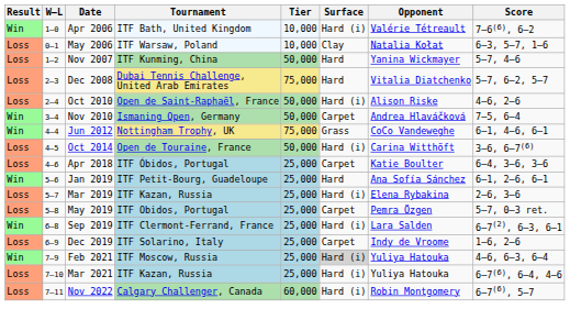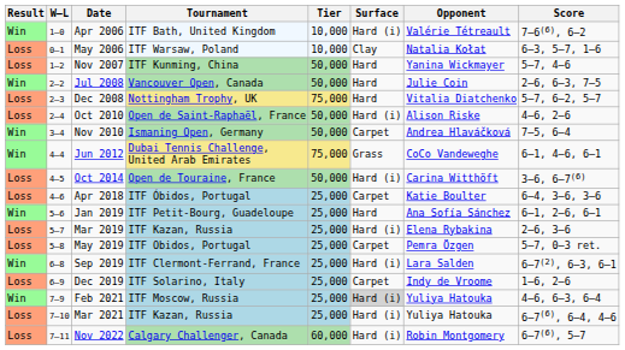+ row: Win | 2–2 | Jul 2008 | Vancouver Open, Canada | 50,000 | Hard | Julie Coin | 2–6, 6–3, 7–5
Dec 2008 | Tournament: Dubai Tennis Challenge, United Arab Emirates -> Nottingham Trophy, UK
Jun 2012 | Tournament: Nottingham Trophy, UK -> Dubai Tennis Challenge, United Arab Emirates
